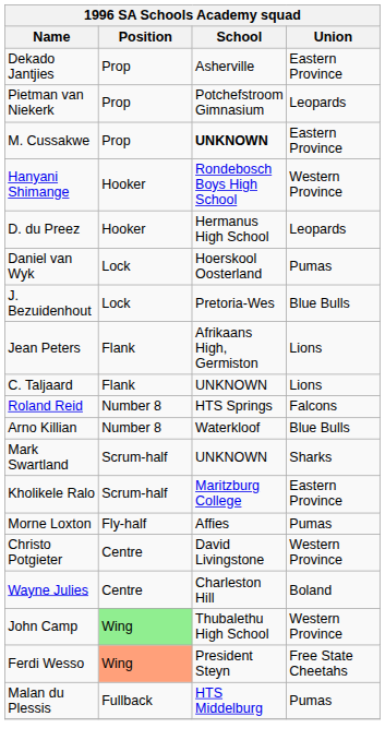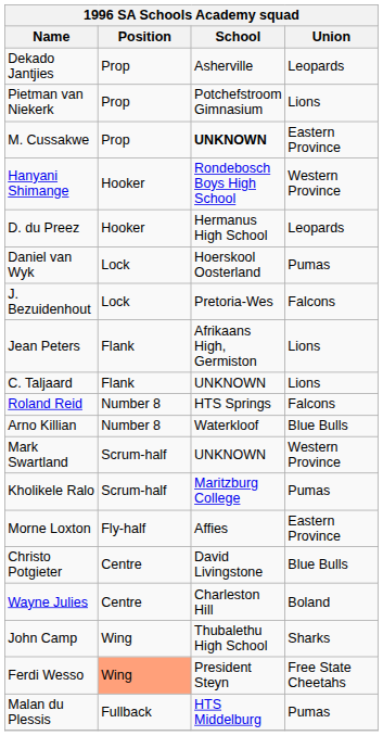Dekado Jantjies | Union: Eastern Province -> Leopards
Pietman van Niekerk | Union: Leopards -> Lions
J. Bezuidenhout | Union: Blue Bulls -> Falcons
Mark Swartland | Union: Sharks -> Western Province
Kholikele Ralo | Union: Eastern Province -> Pumas
Morne Loxton | Union: Pumas -> Eastern Province
Christo Potgieter | Union: Western Province -> Blue Bulls
John Camp | Position: lightgreen background -> no background
John Camp | Union: Western Province -> Sharks
